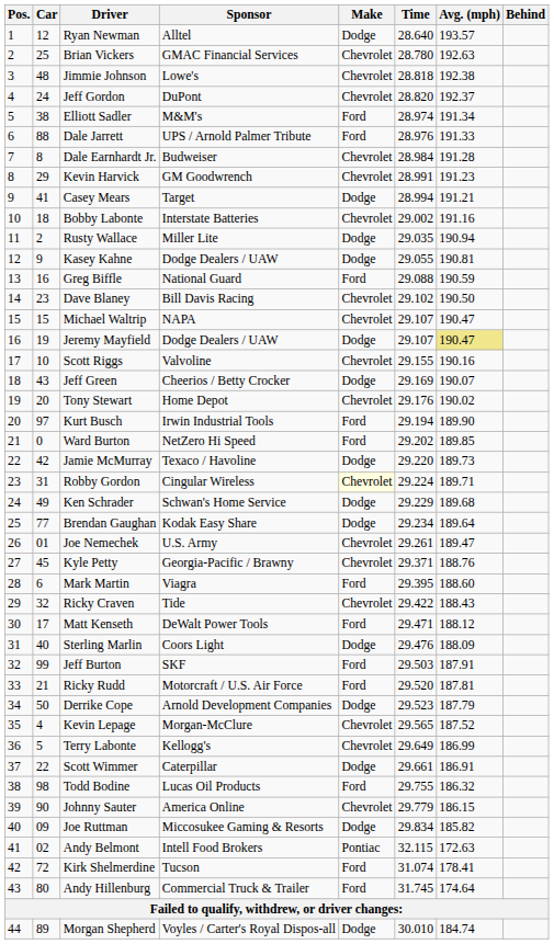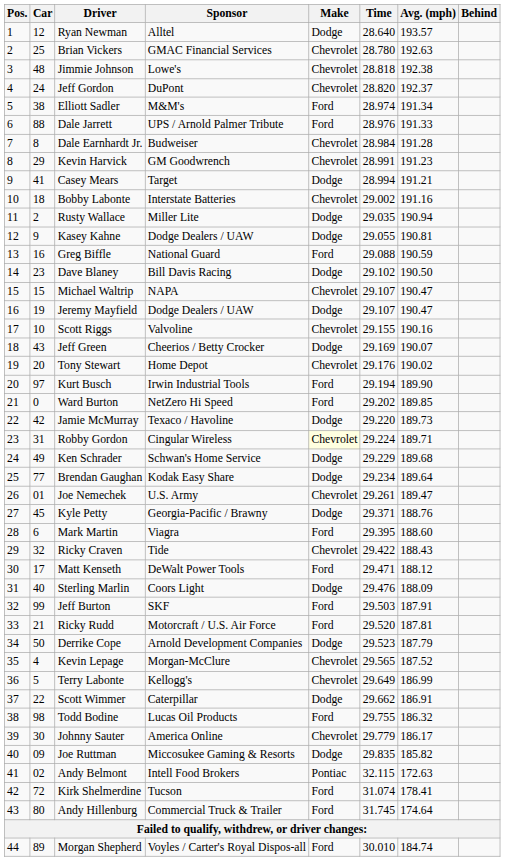Dave Blaney | Make: Chevrolet -> Dodge
Jeremy Mayfield | Avg. (mph): khaki background -> no background
Kyle Petty | Make: Chevrolet -> Dodge
Scott Wimmer | Time: 29.661 -> 29.662
Johnny Sauter | Car: 90 -> 30
Johnny Sauter | Avg. (mph): 186.15 -> 186.17
Joe Ruttman | Time: 29.834 -> 29.835
Morgan Shepherd | Make: Dodge -> Ford
